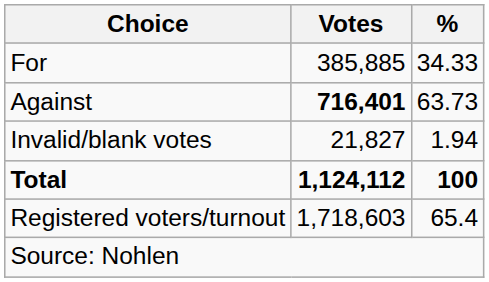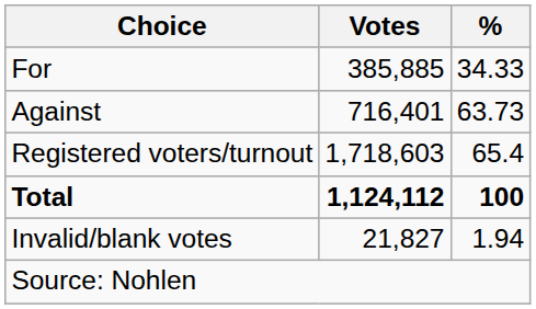Against | Votes: bold -> normal
rows swapped: Invalid/blank votes <-> Registered voters/turnout
